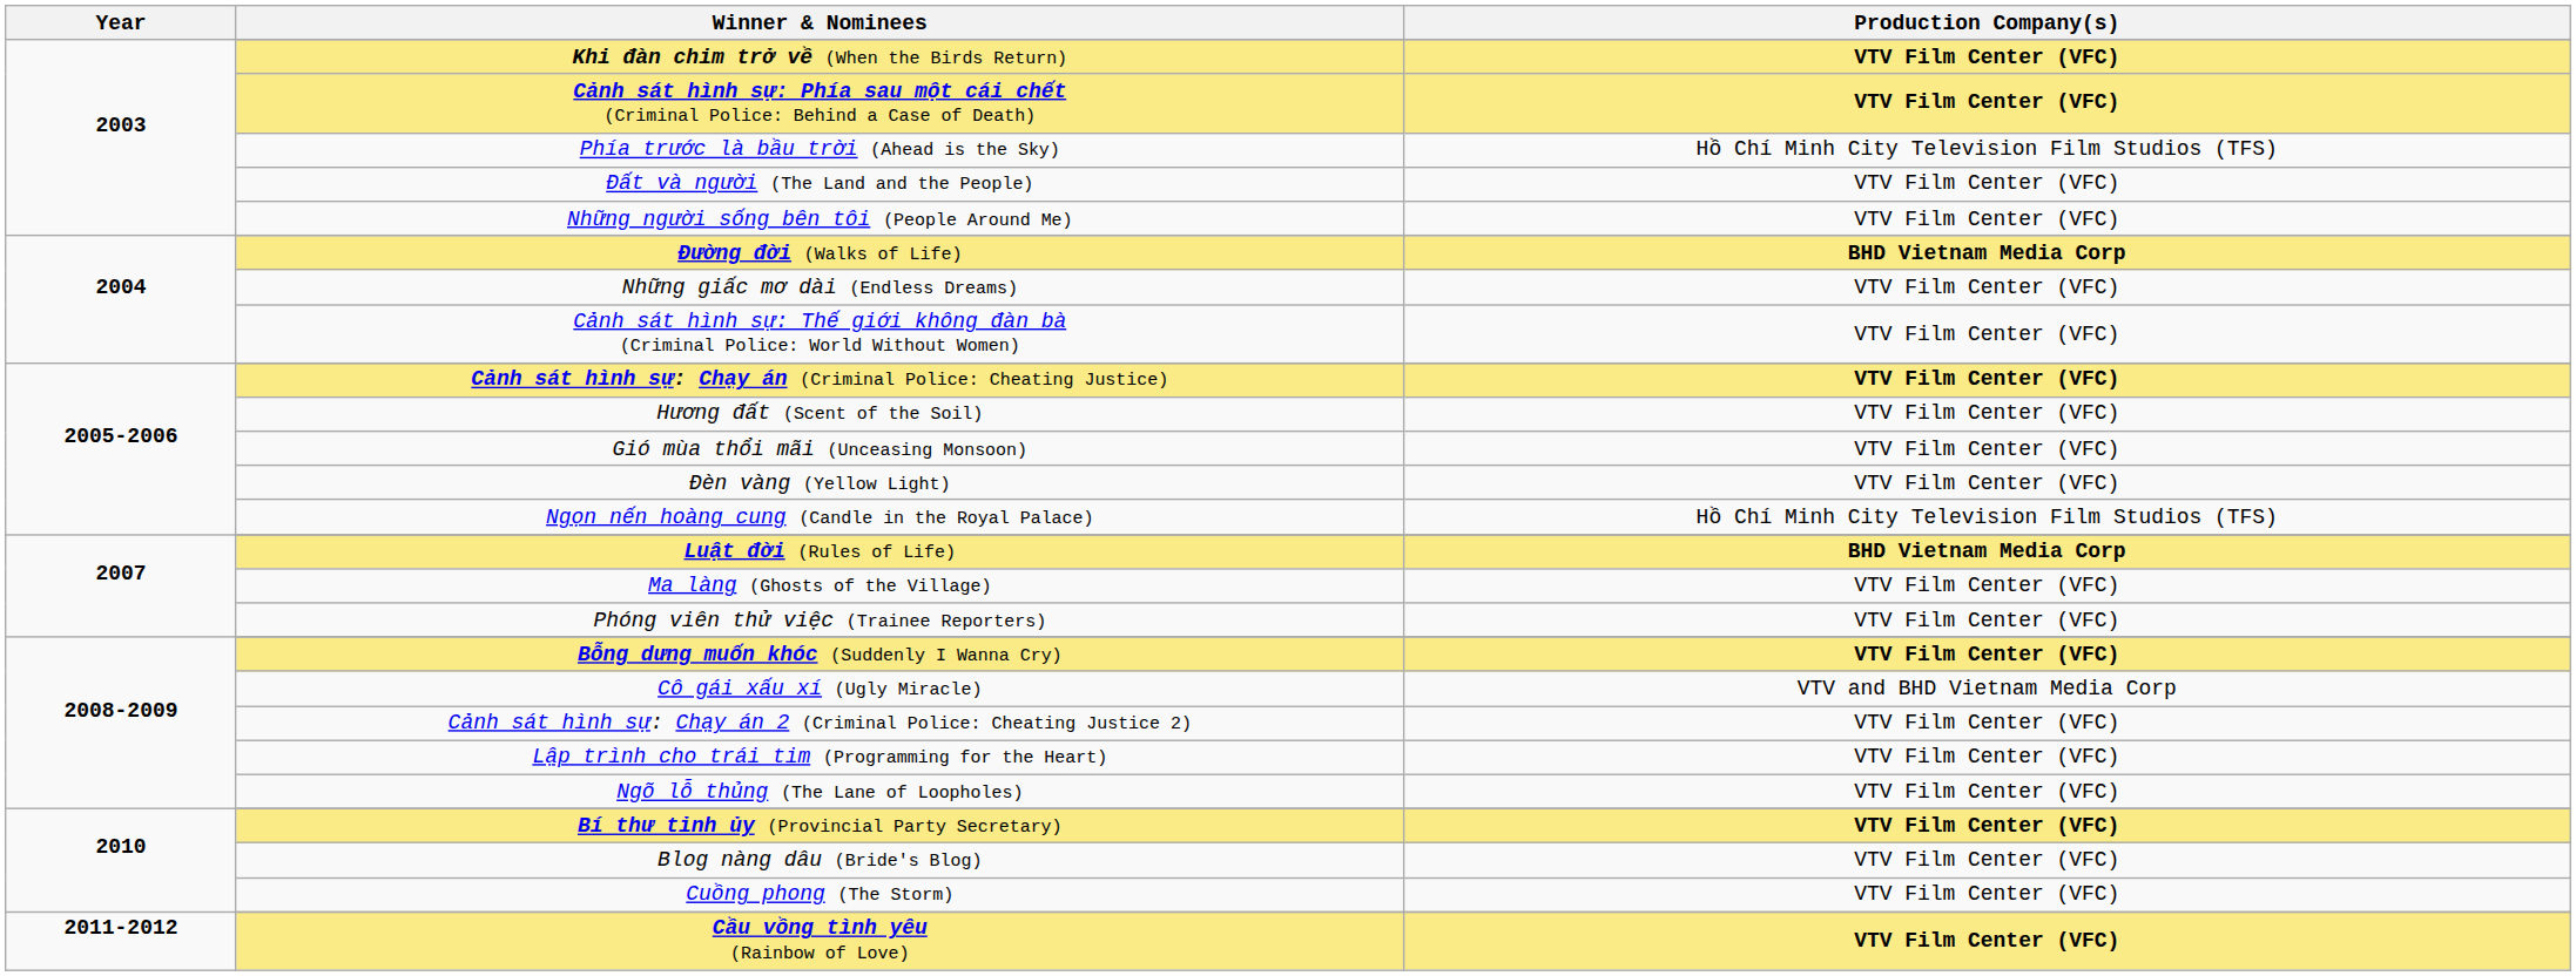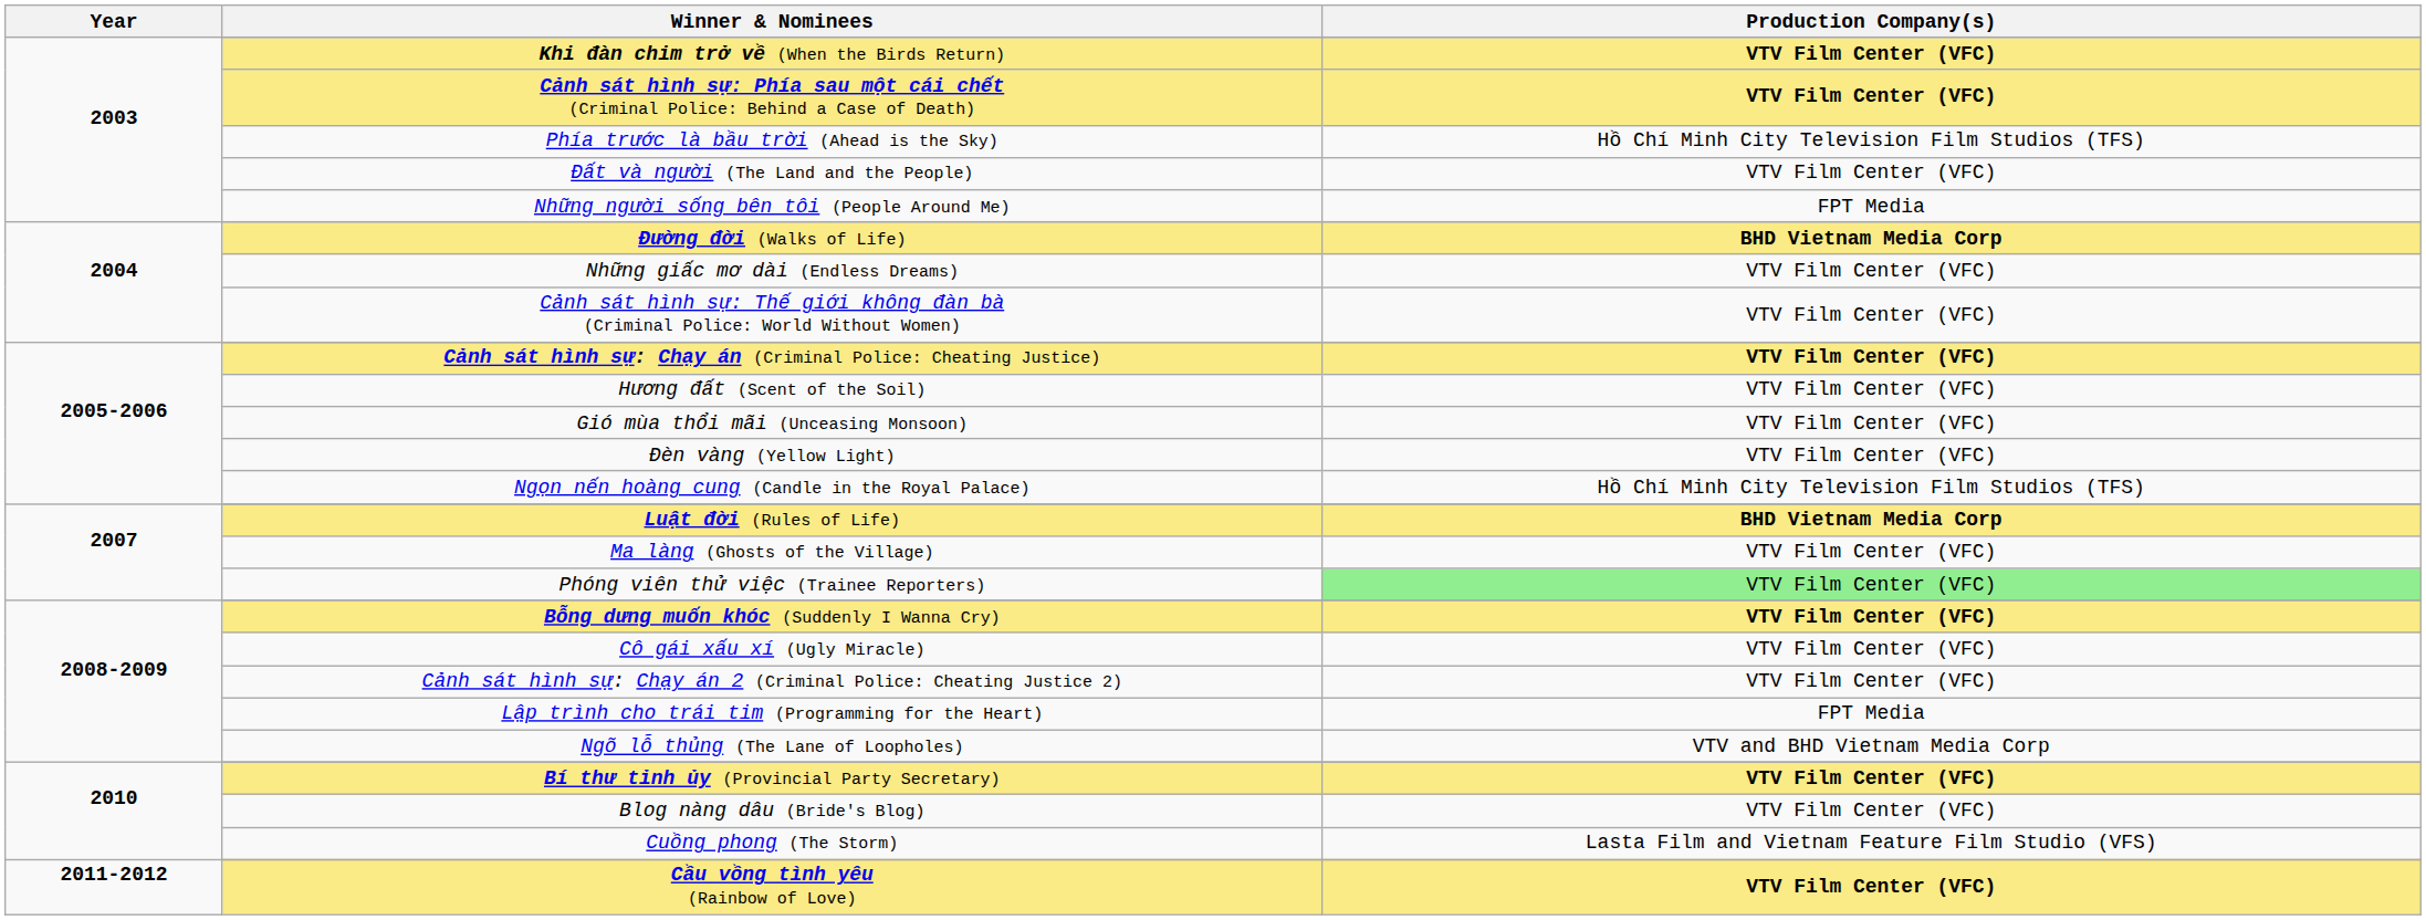Những người sống bên tôi (People Around Me) | Production Company(s): VTV Film Center (VFC) -> FPT Media
Phóng viên thử việc (Trainee Reporters) | Production Company(s): no background -> lightgreen background
Cô gái xấu xí (Ugly Miracle) | Production Company(s): VTV and BHD Vietnam Media Corp -> VTV Film Center (VFC)
Lập trình cho trái tim (Programming for the Heart) | Production Company(s): VTV Film Center (VFC) -> FPT Media
Ngõ lỗ thủng (The Lane of Loopholes) | Production Company(s): VTV Film Center (VFC) -> VTV and BHD Vietnam Media Corp
Cuồng phong (The Storm) | Production Company(s): VTV Film Center (VFC) -> Lasta Film and Vietnam Feature Film Studio (VFS)
